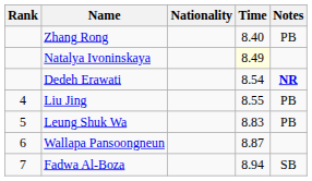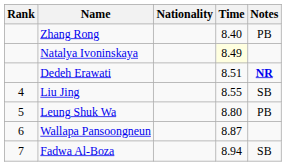Dedeh Erawati | Time: 8.54 -> 8.51
Liu Jing | Notes: PB -> SB
Leung Shuk Wa | Time: 8.83 -> 8.80
